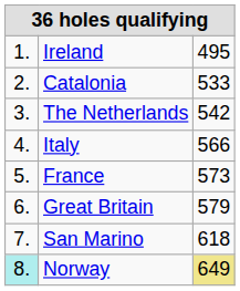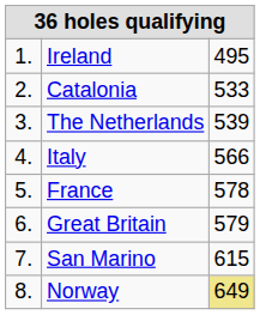The Netherlands | column 3: 542 -> 539
France | column 3: 573 -> 578
San Marino | column 3: 618 -> 615
Norway | column 1: paleturquoise background -> no background
